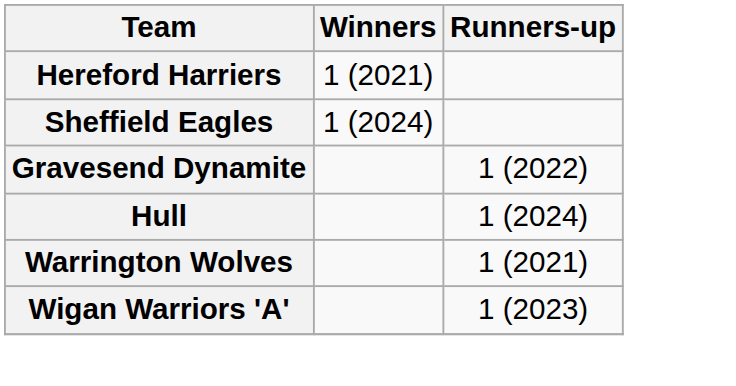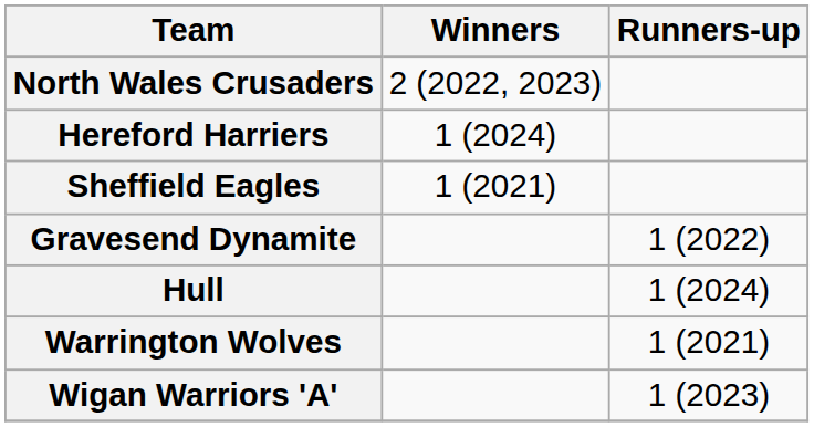+ row: North Wales Crusaders | 2 (2022, 2023)
Hereford Harriers | Winners: 1 (2021) -> 1 (2024)
Sheffield Eagles | Winners: 1 (2024) -> 1 (2021)
